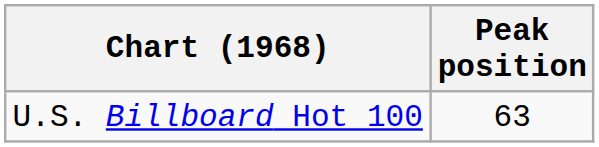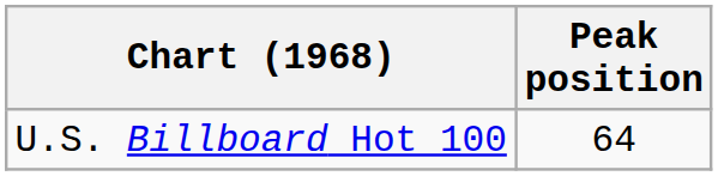U.S. Billboard Hot 100 | Peak position: 63 -> 64
